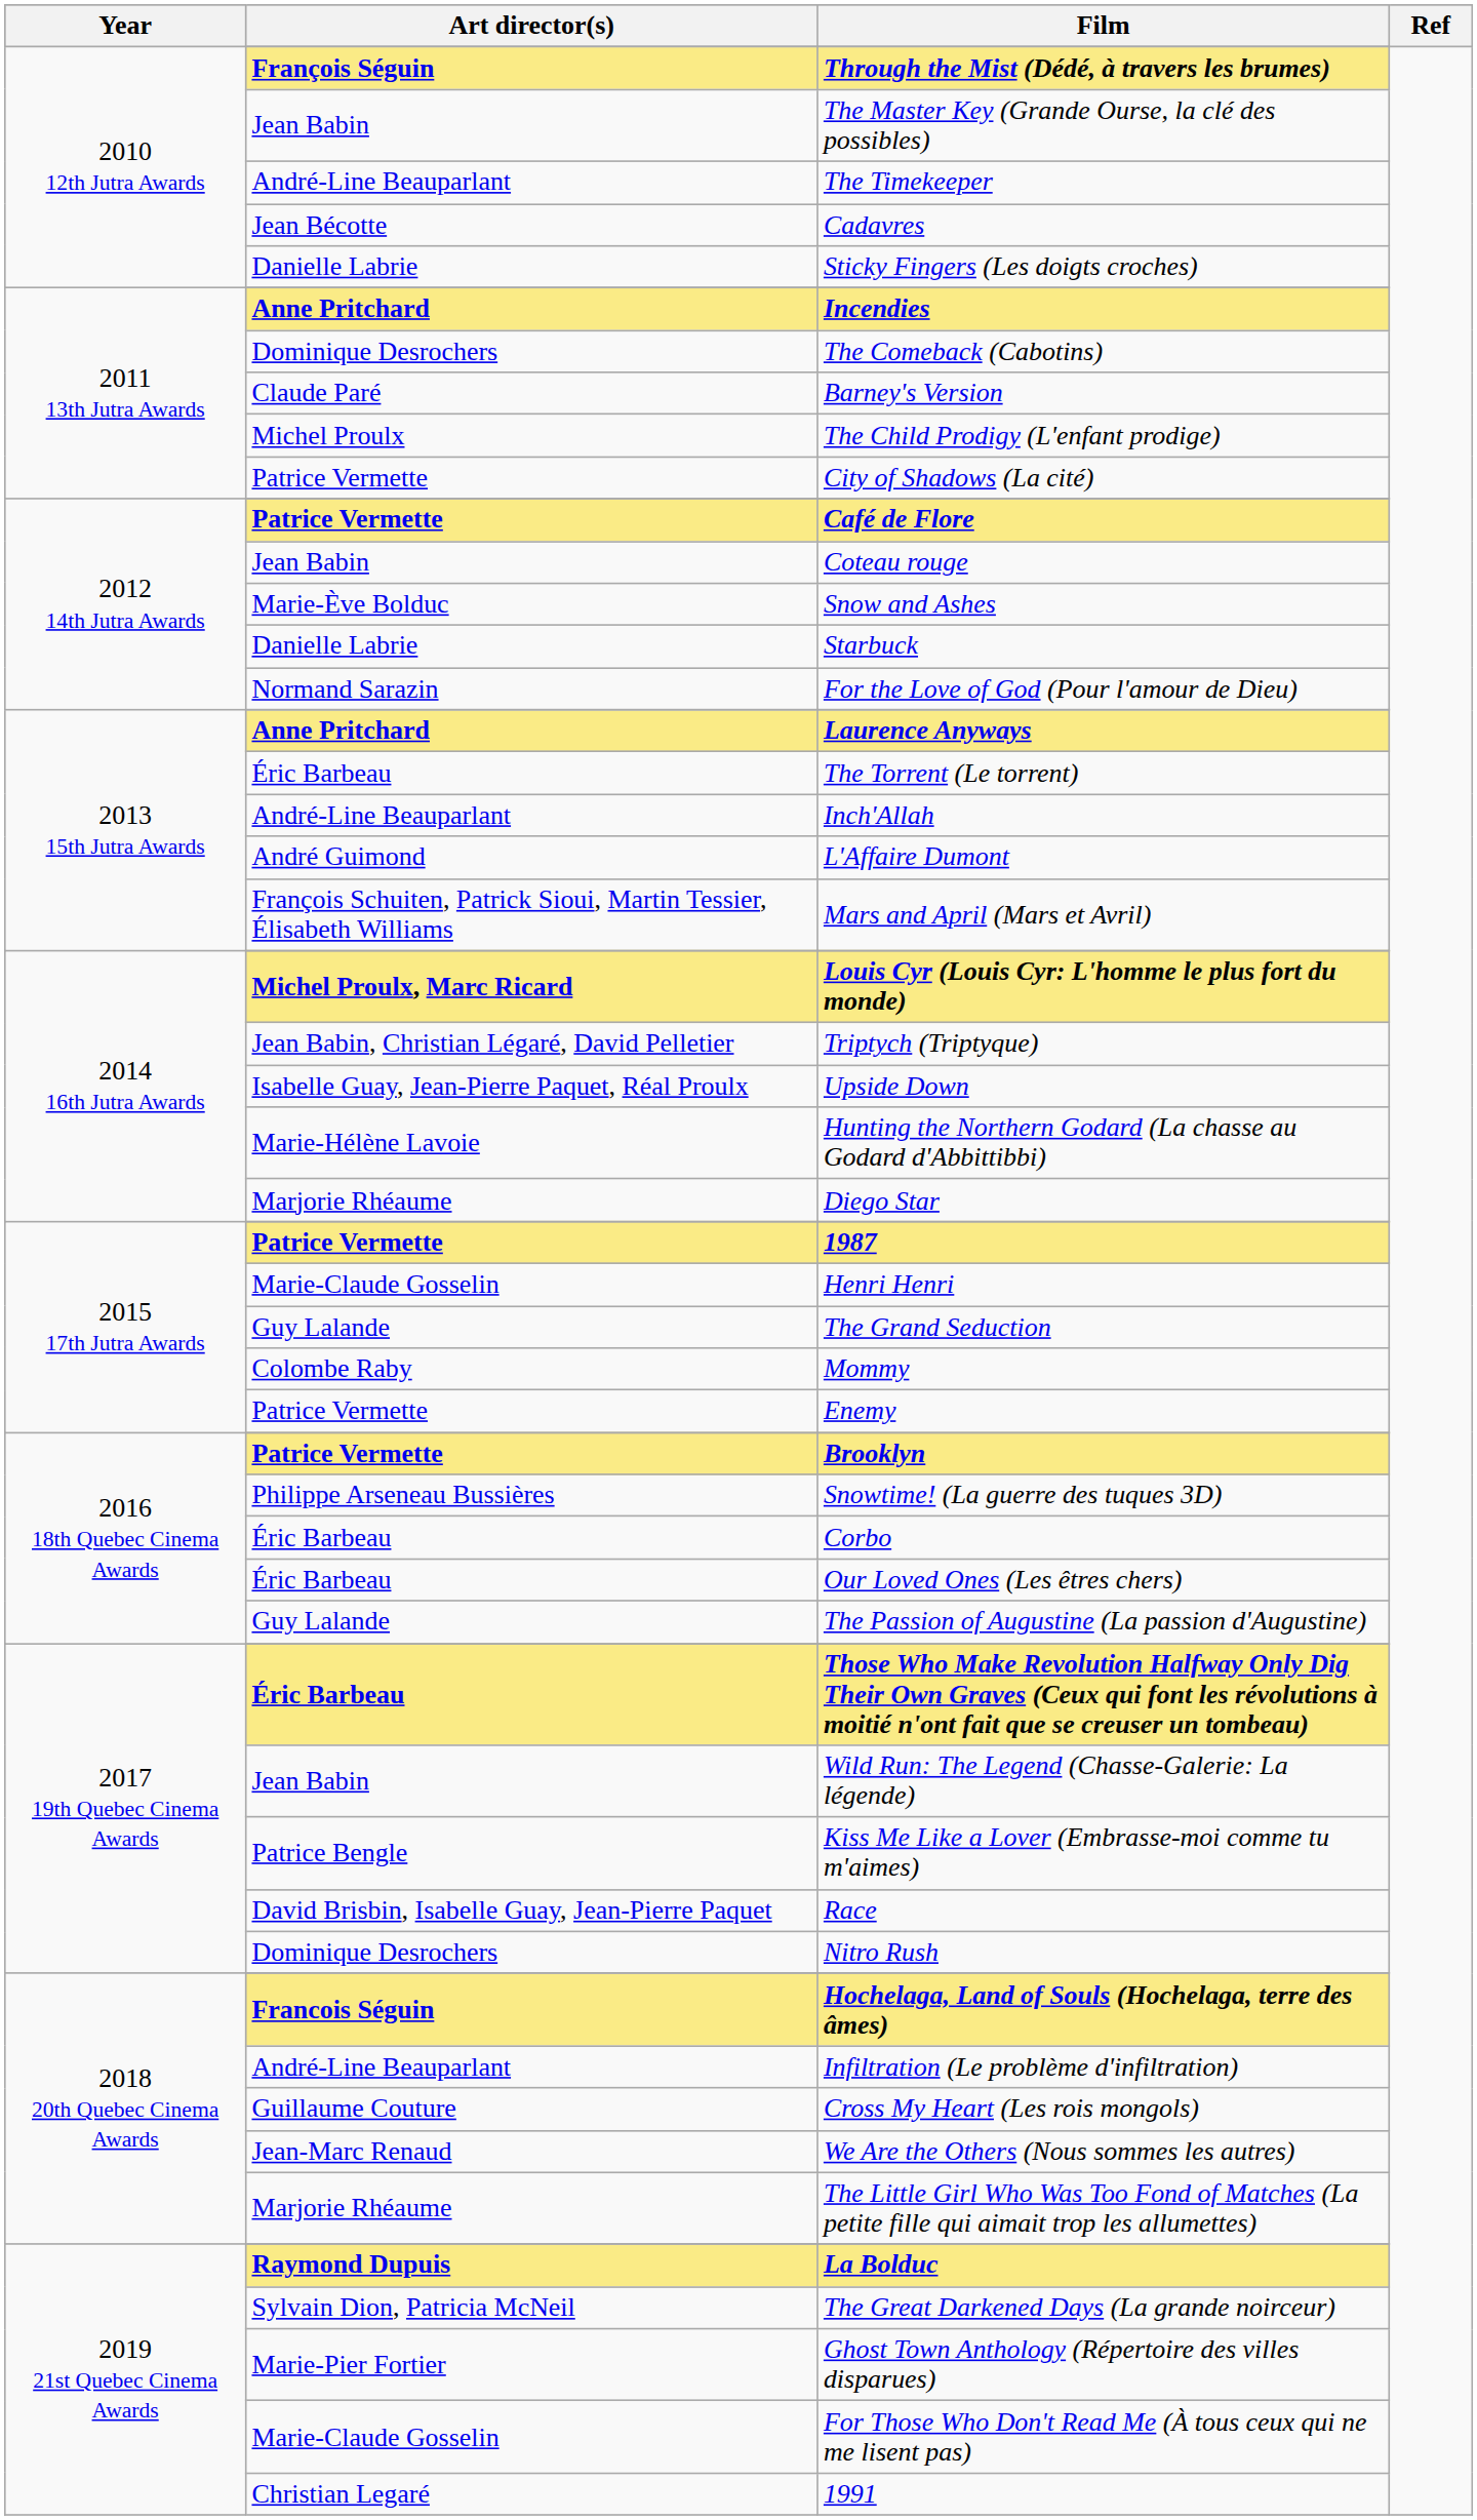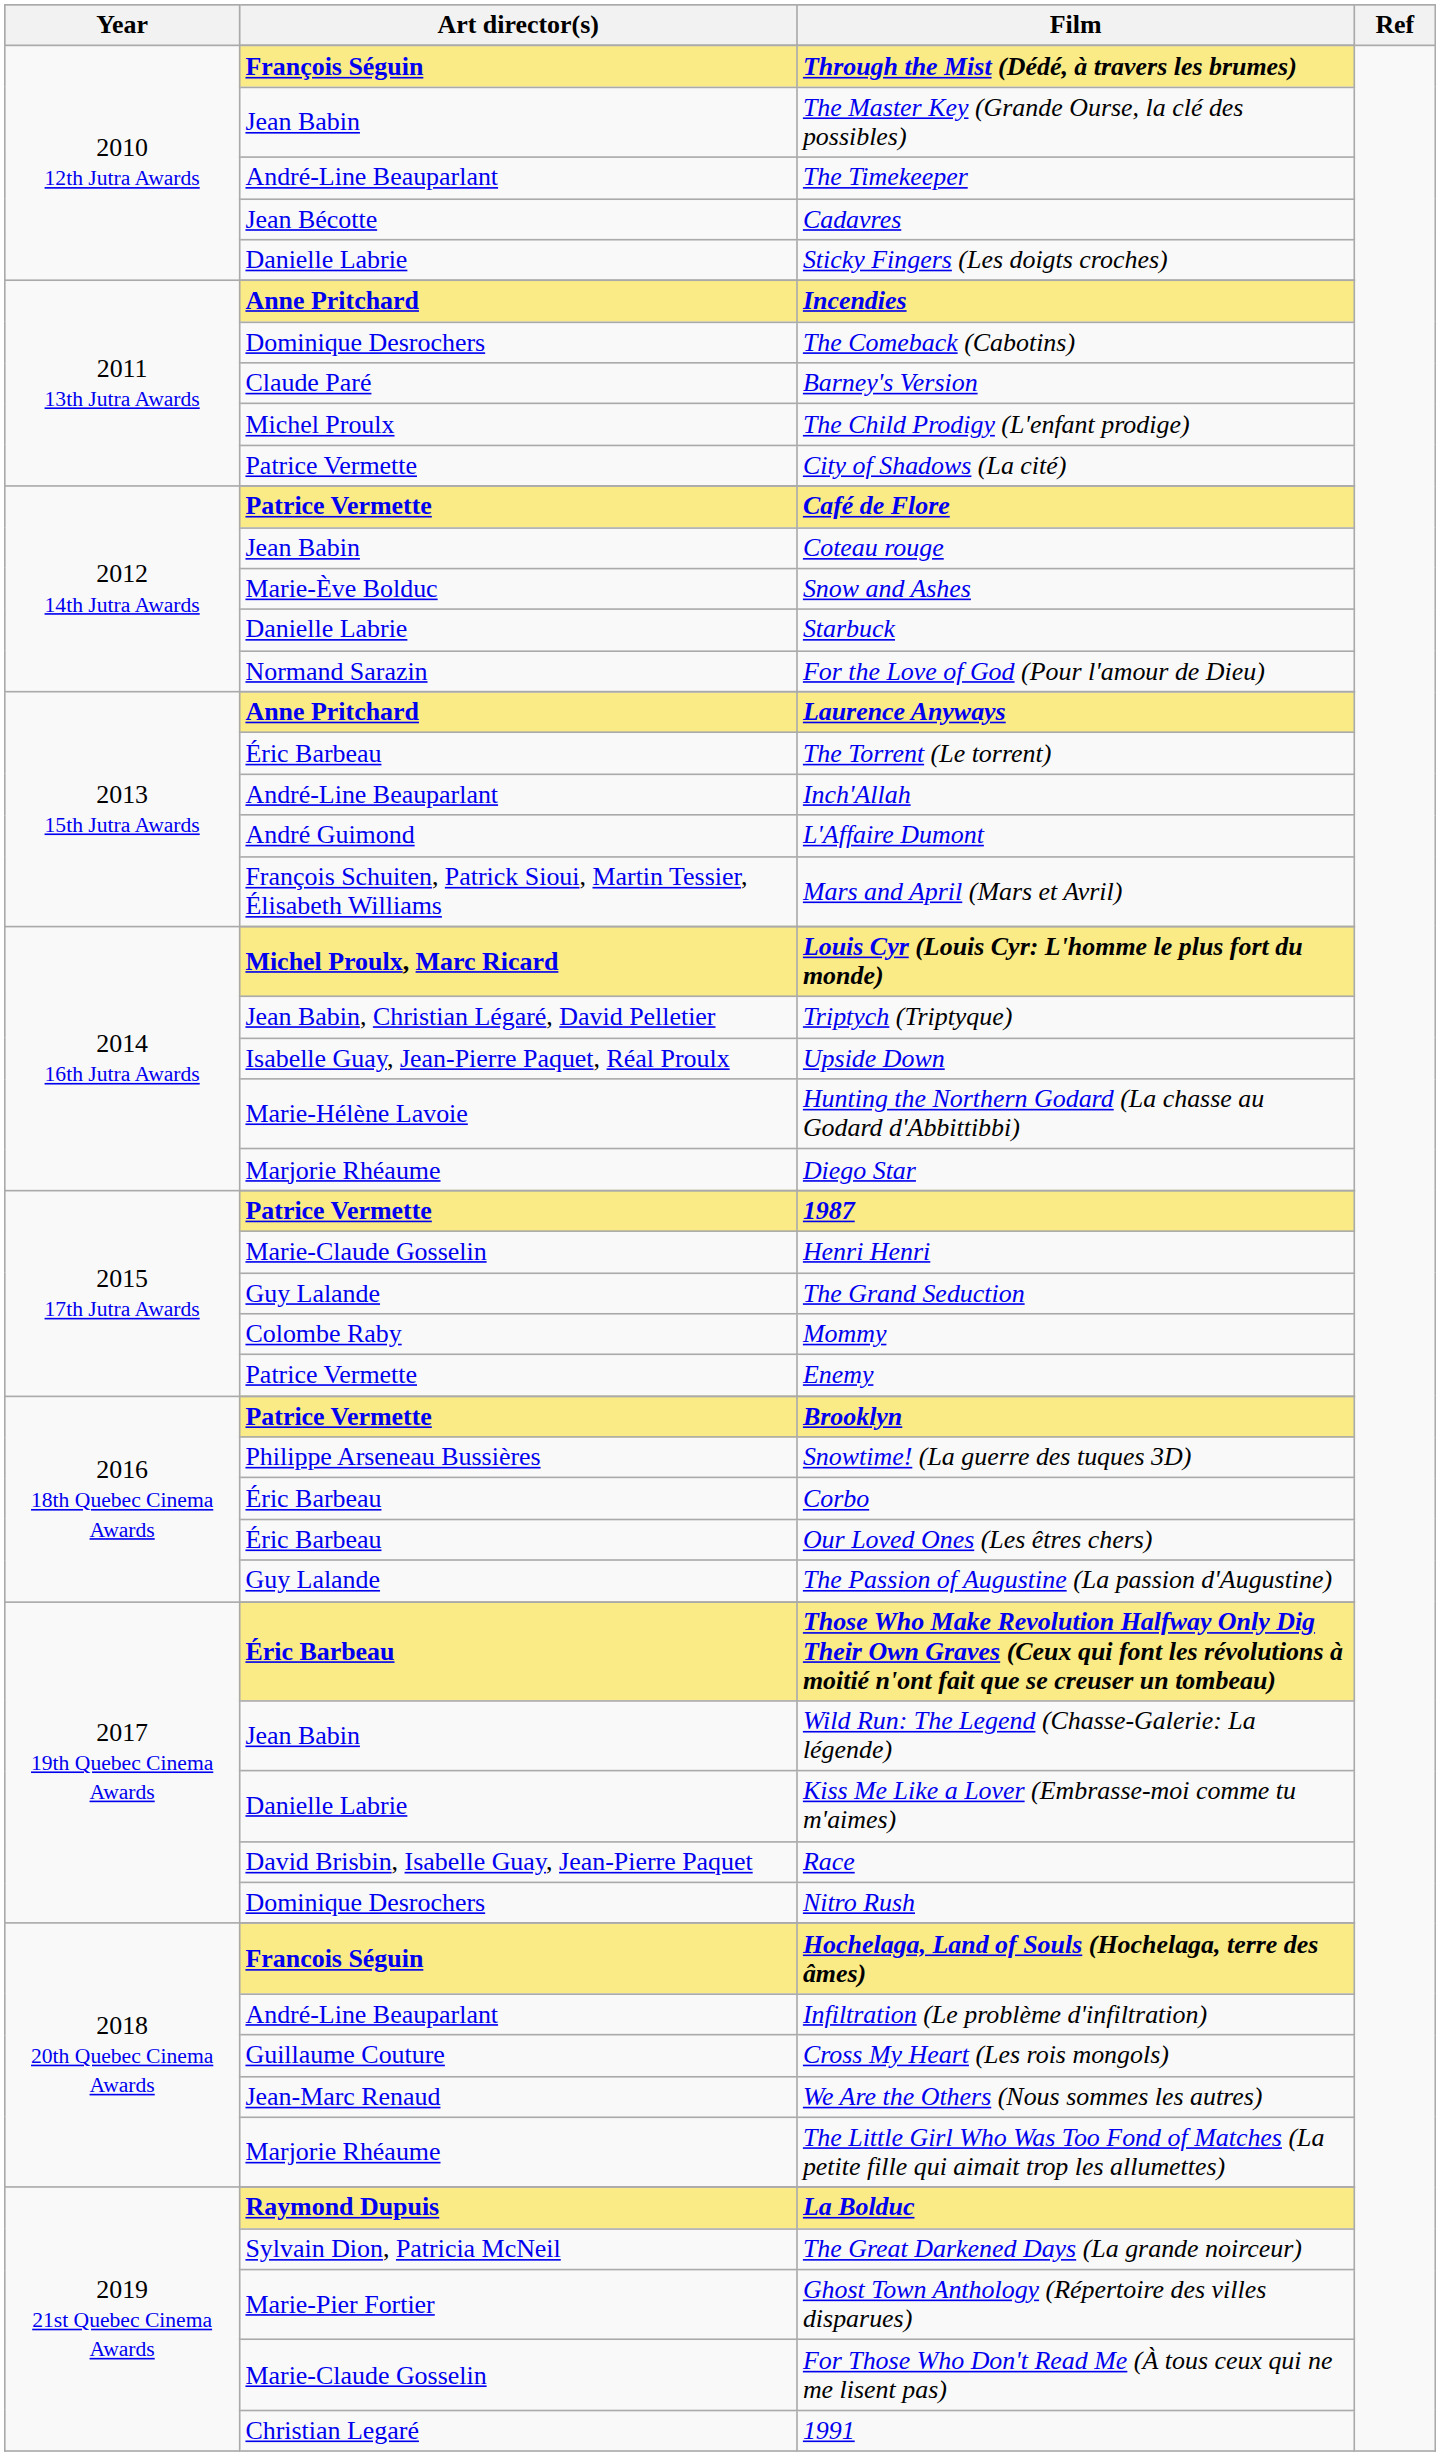Kiss Me Like a Lover (Embrasse-moi comme tu m'aimes) | Art director(s): Patrice Bengle -> Danielle Labrie
